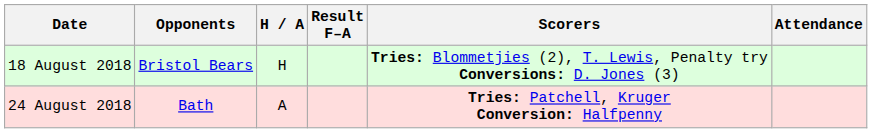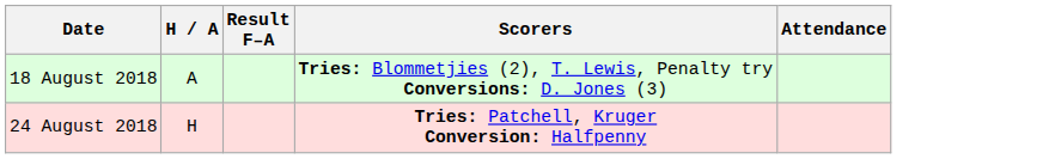- column: Opponents | Bristol Bears | Bath
18 August 2018 | H / A: H -> A
24 August 2018 | H / A: A -> H
